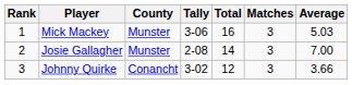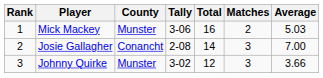Mick Mackey | Matches: 3 -> 2
Josie Gallagher | County: Munster -> Conancht
Johnny Quirke | County: Conancht -> Munster
